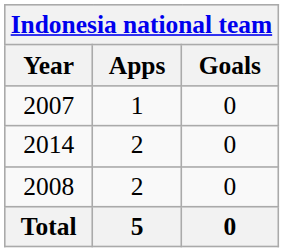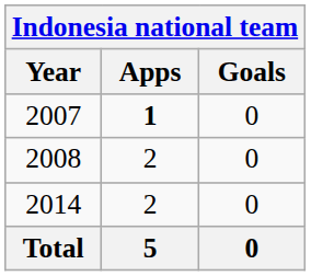2007 | Apps: normal -> bold
rows swapped: 2008 <-> 2014
